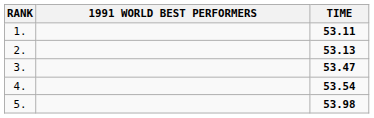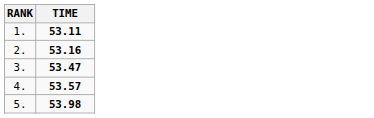- column: 1991 WORLD BEST PERFORMERS
2. | TIME: 53.13 -> 53.16
4. | TIME: 53.54 -> 53.57
